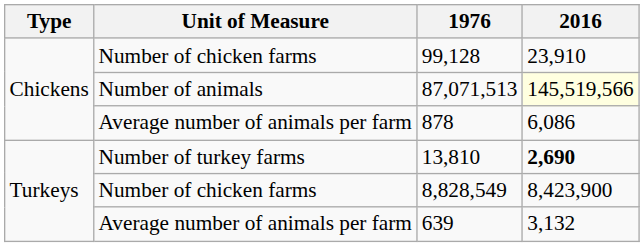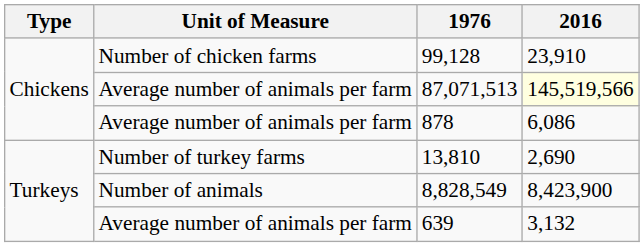87,071,513 | Unit of Measure: Number of animals -> Average number of animals per farm
13,810 | 2016: bold -> normal
8,828,549 | Unit of Measure: Number of chicken farms -> Number of animals
